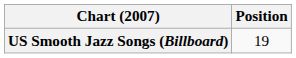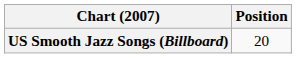US Smooth Jazz Songs (Billboard) | Position: 19 -> 20
